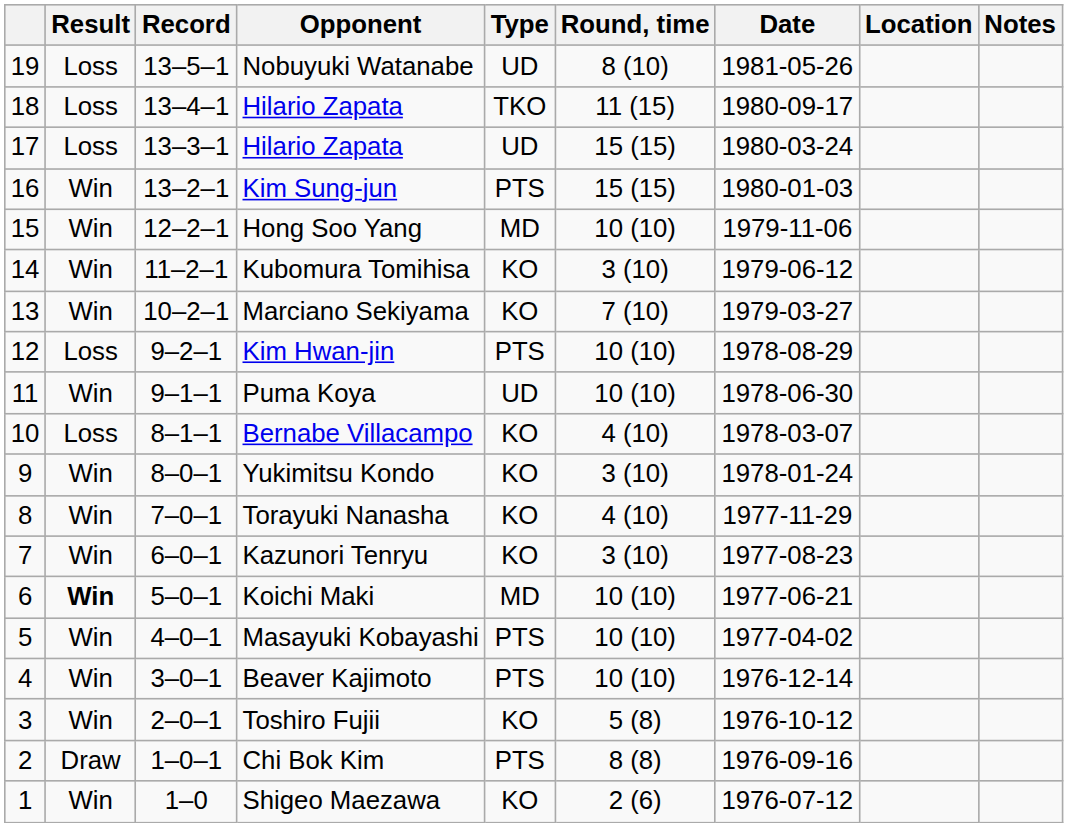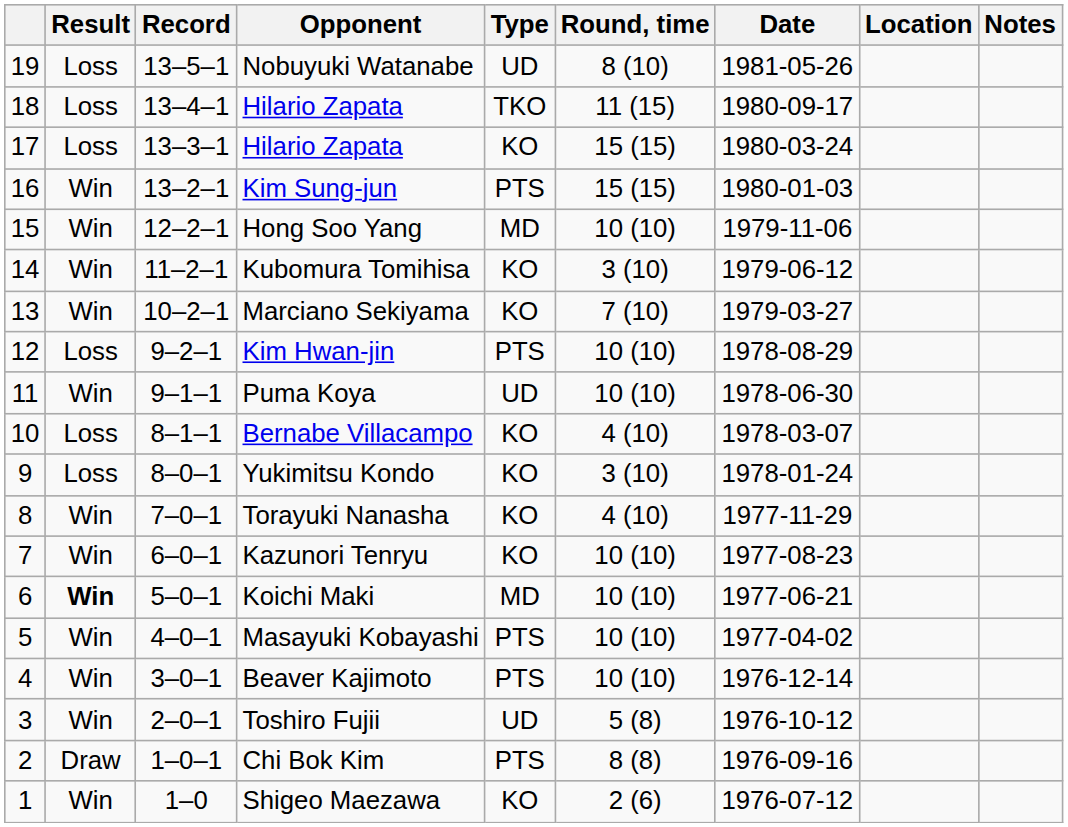17 / Hilario Zapata | Type: UD -> KO
Yukimitsu Kondo | Result: Win -> Loss
Kazunori Tenryu | Round, time: 3 (10) -> 10 (10)
Toshiro Fujii | Type: KO -> UD
